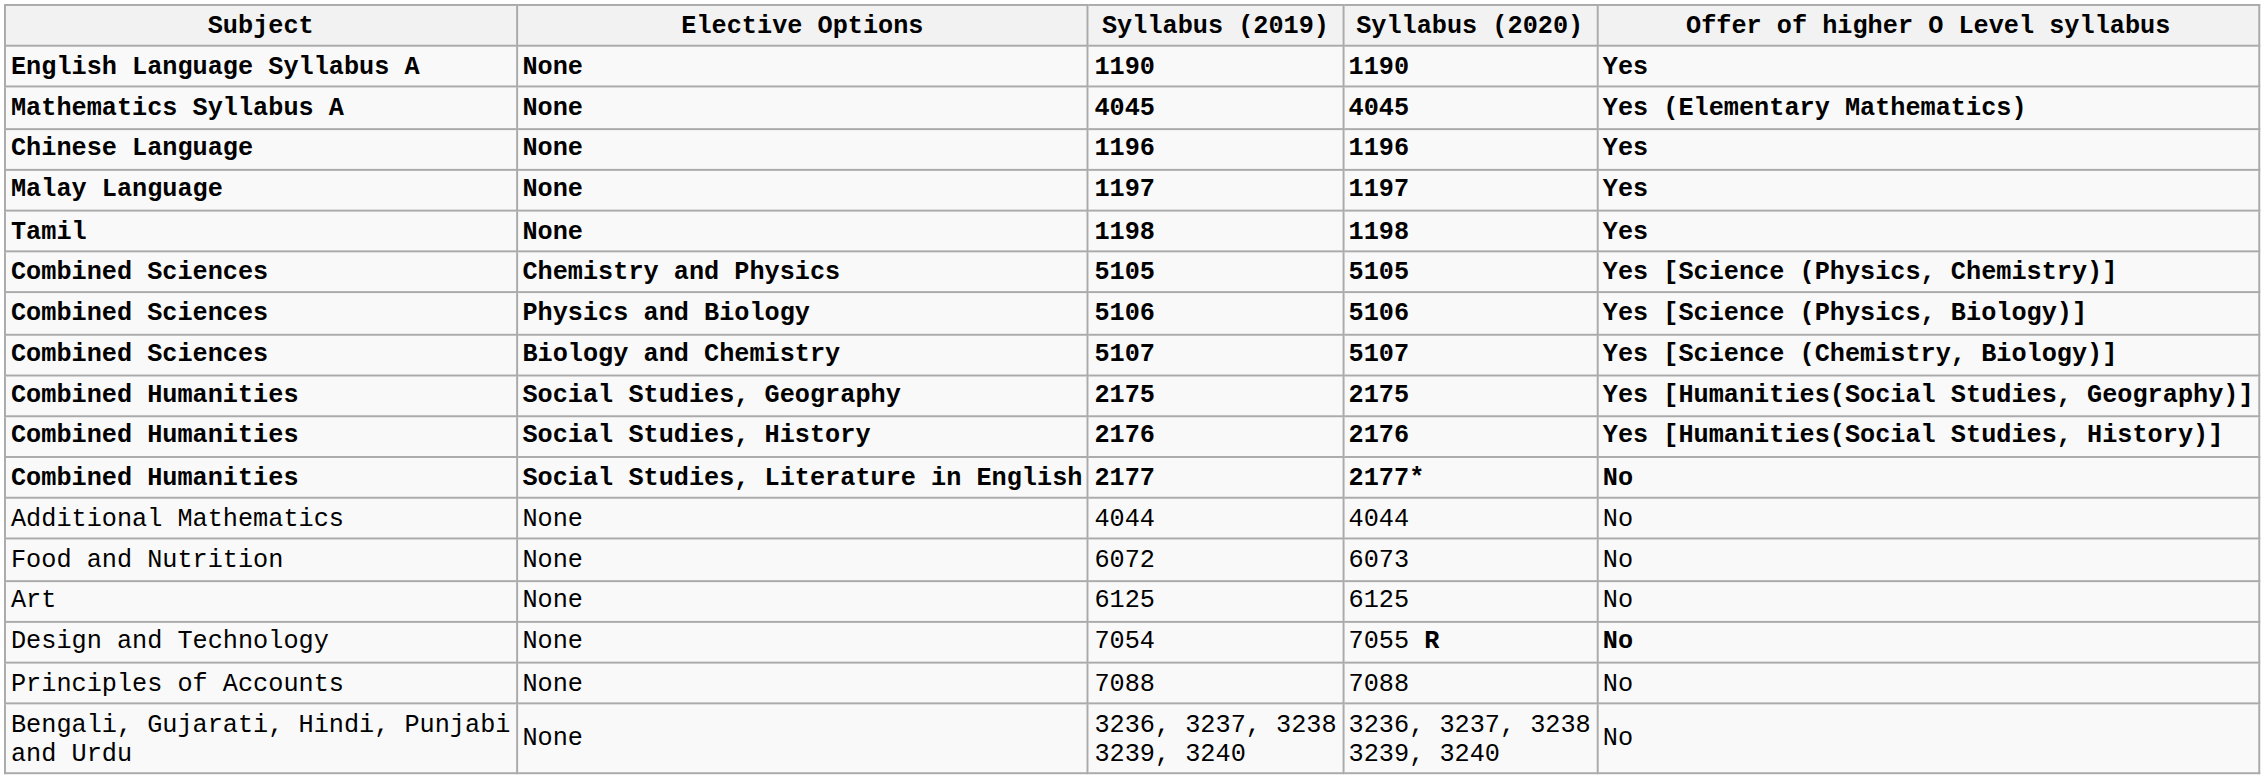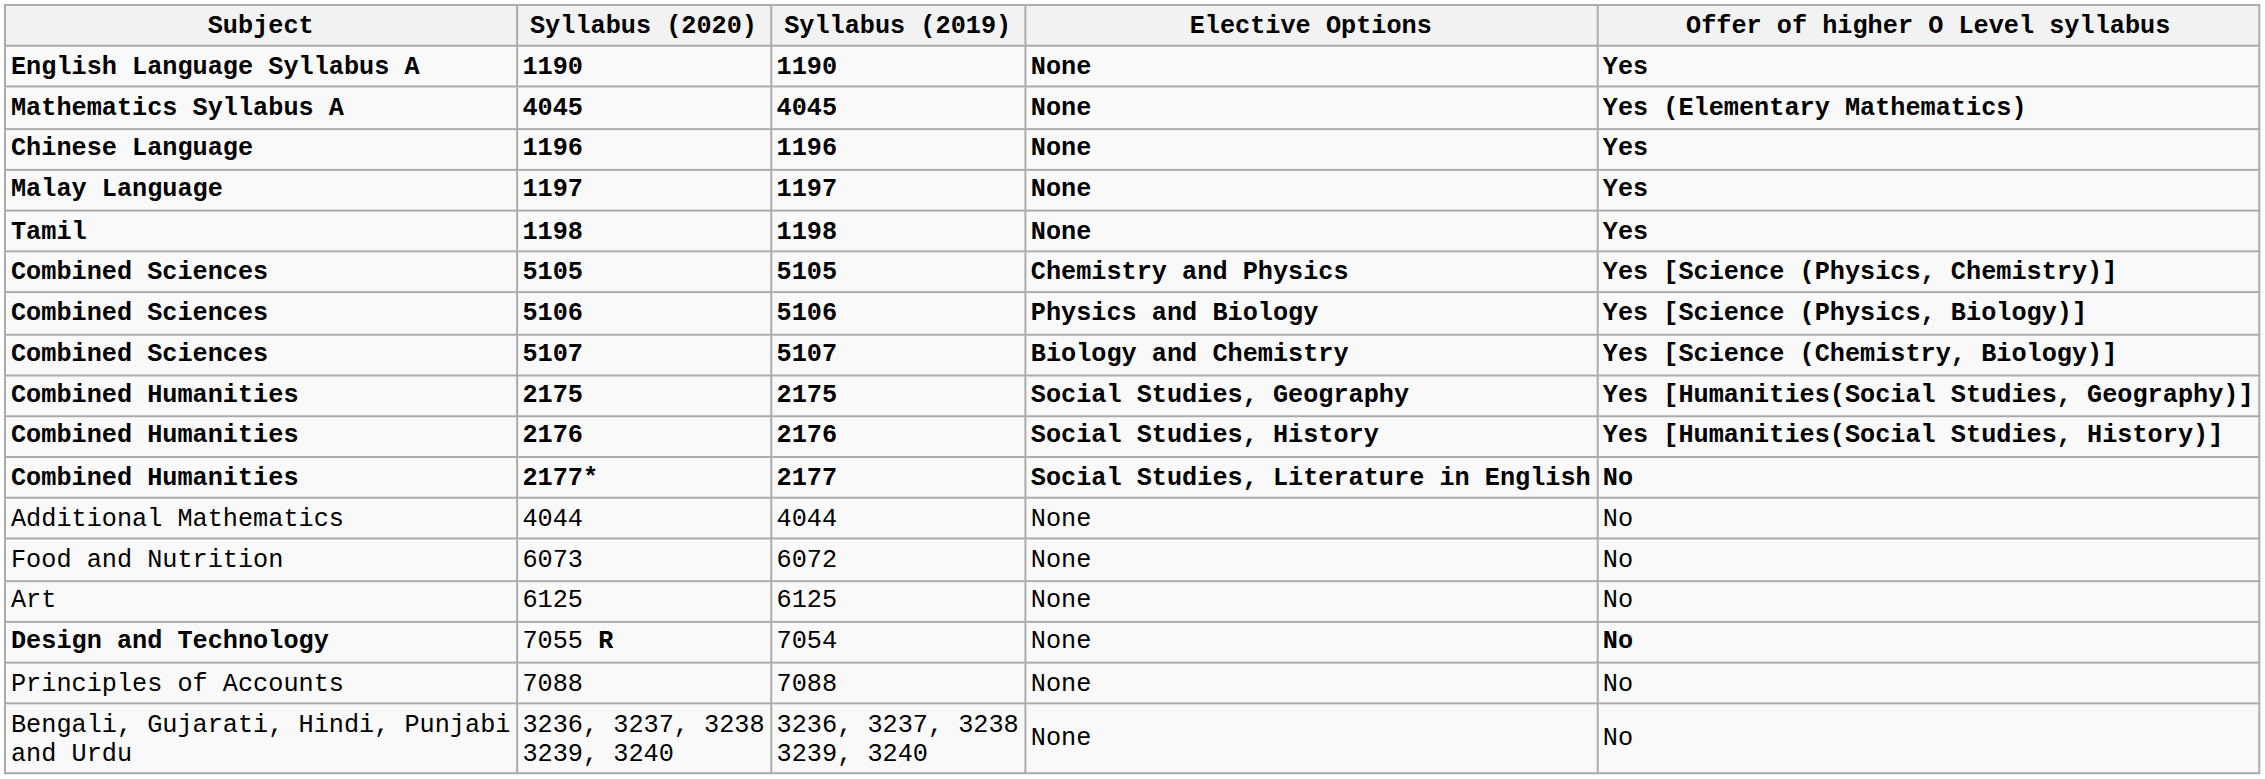columns swapped: Elective Options <-> Syllabus (2020)
7054 | Subject: normal -> bold
